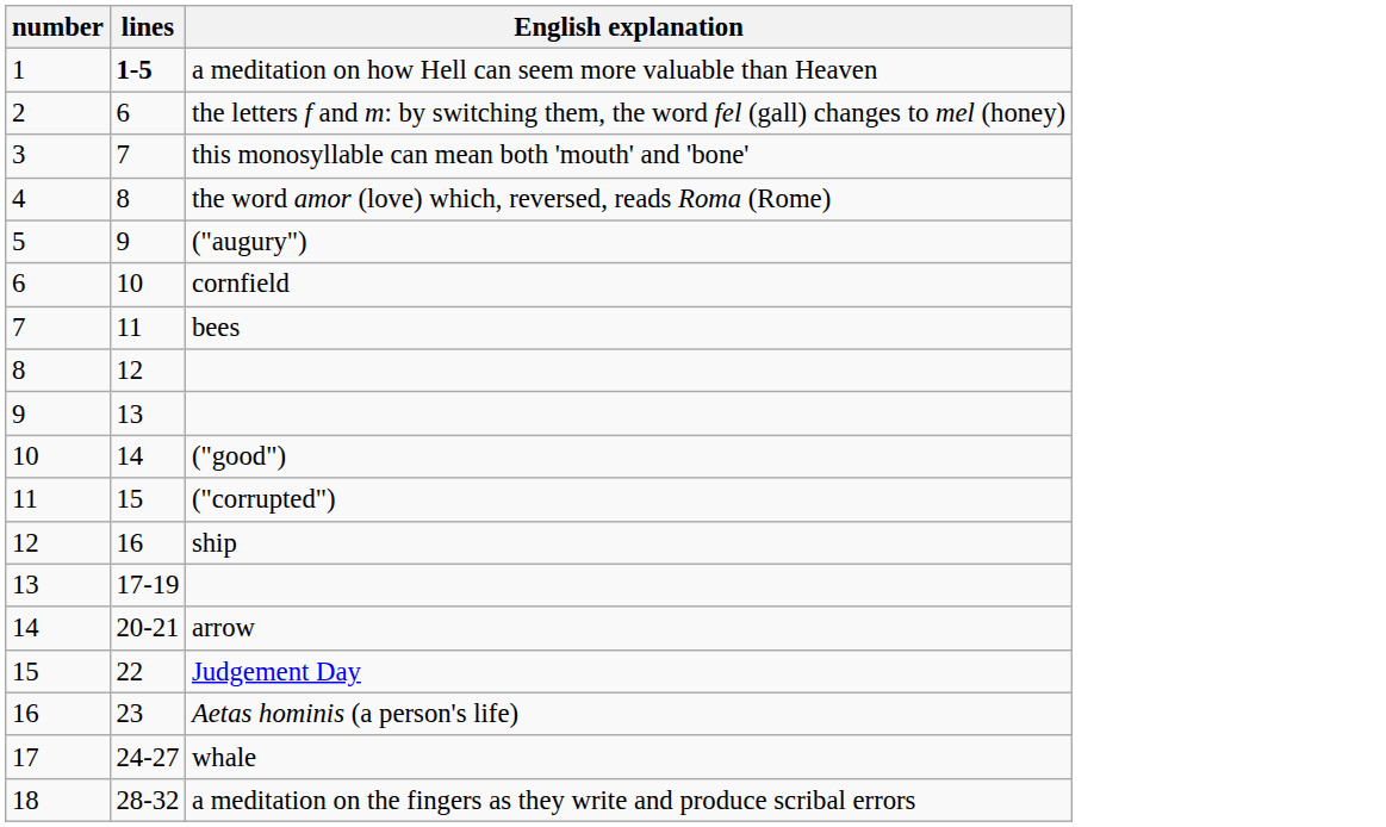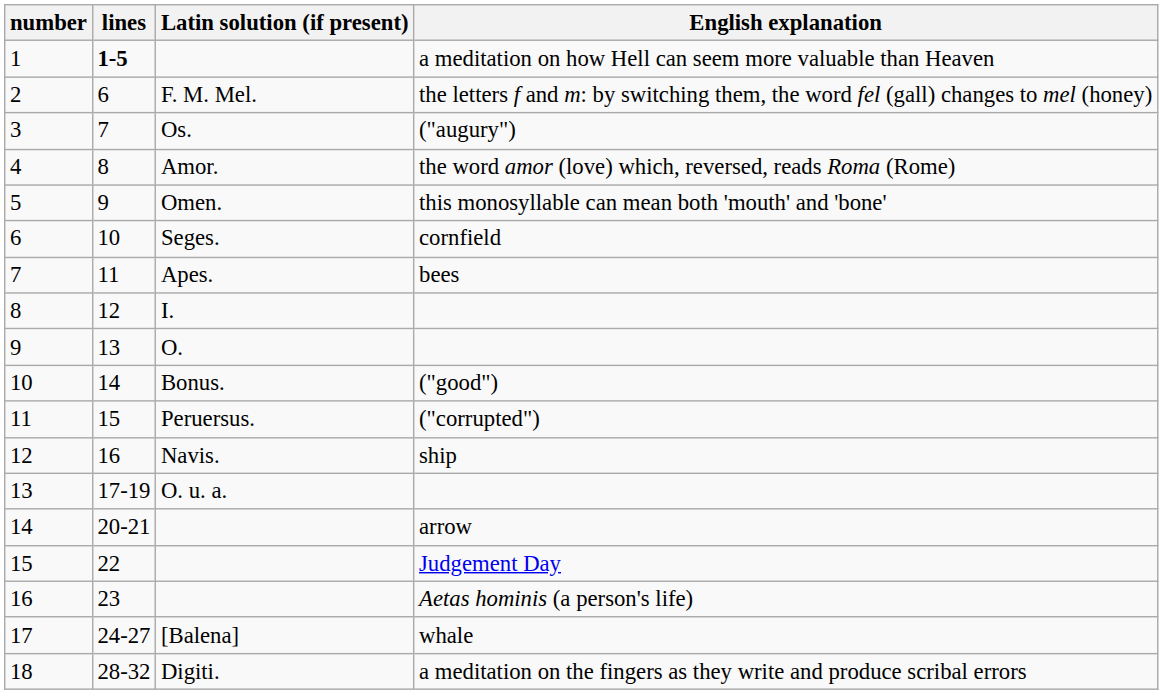+ column: Latin solution (if present) | F. M. Mel. | Os. | Amor. | Omen. | Seges. | Apes. | I. | O. | Bonus. | Peruersus. | Navis. | O. u. a. | [Balena] | Digiti.
3 | English explanation: this monosyllable can mean both 'mouth' and 'bone' -> ("augury")
5 | English explanation: ("augury") -> this monosyllable can mean both 'mouth' and 'bone'
